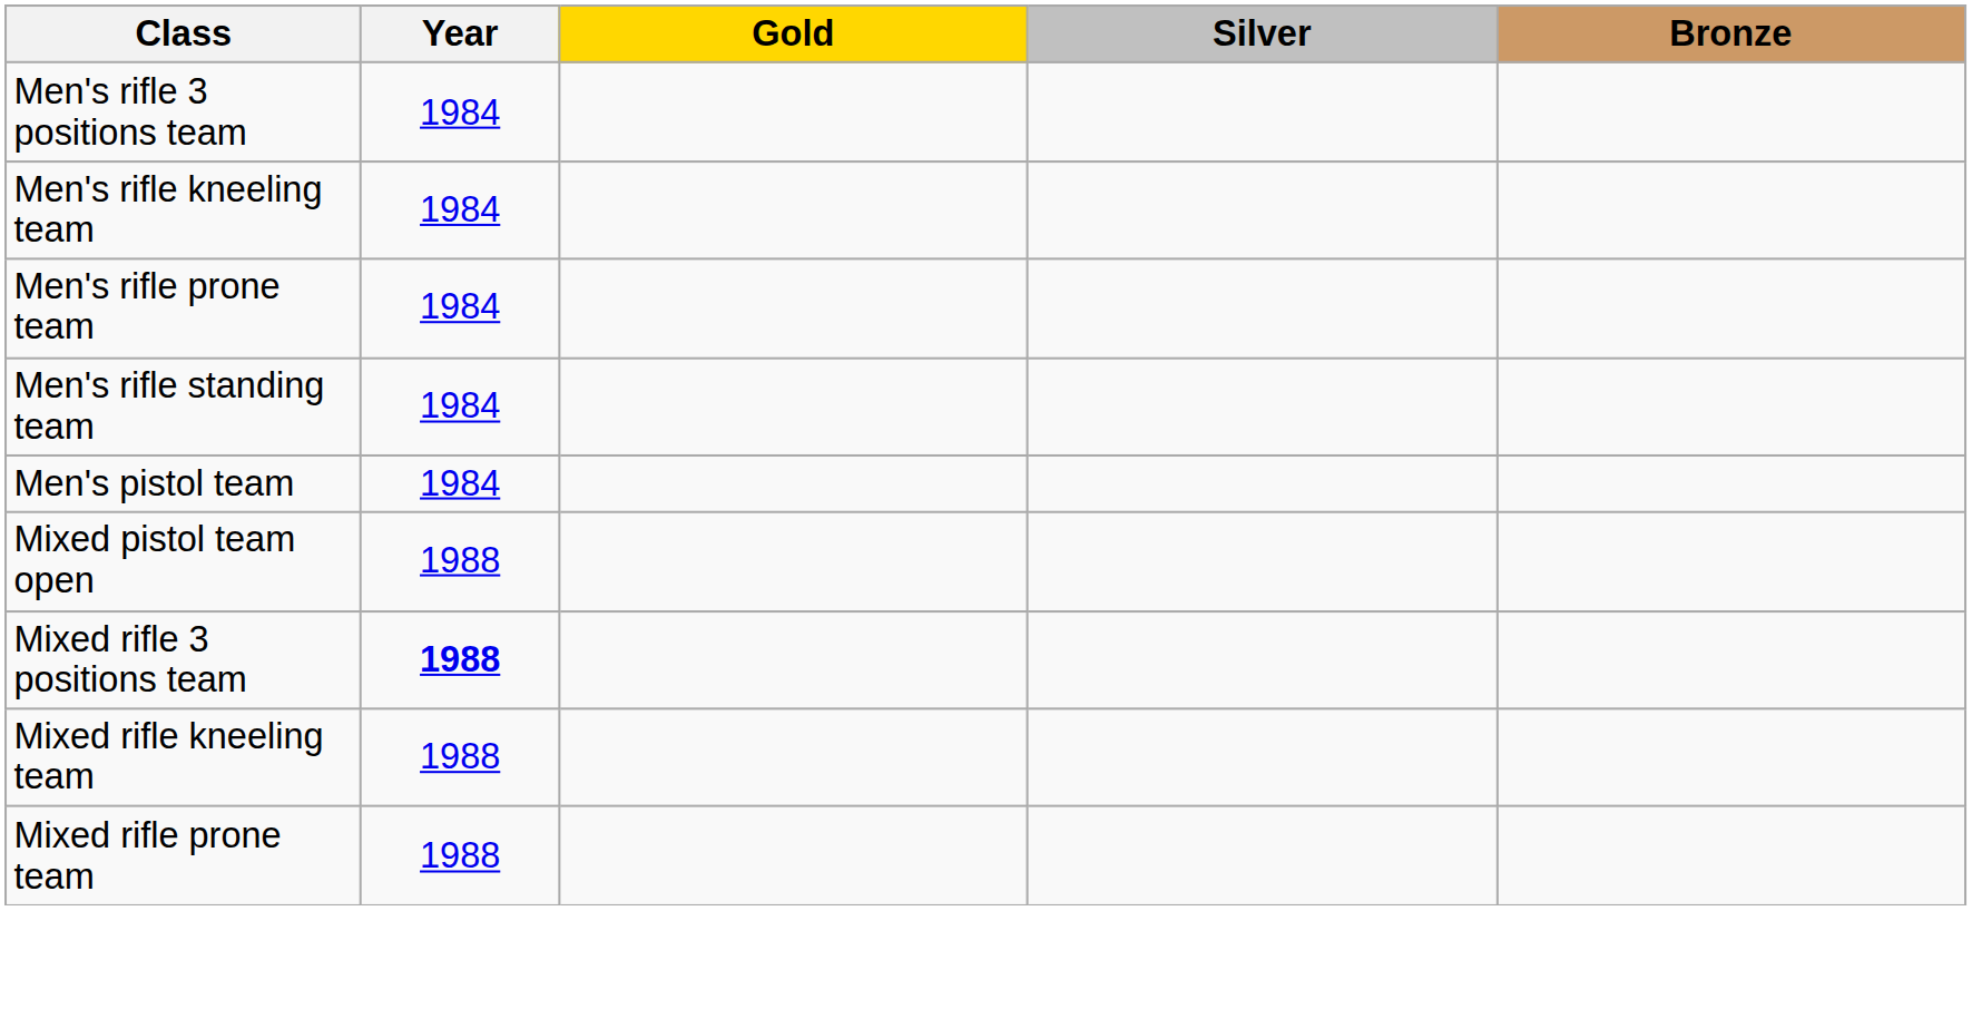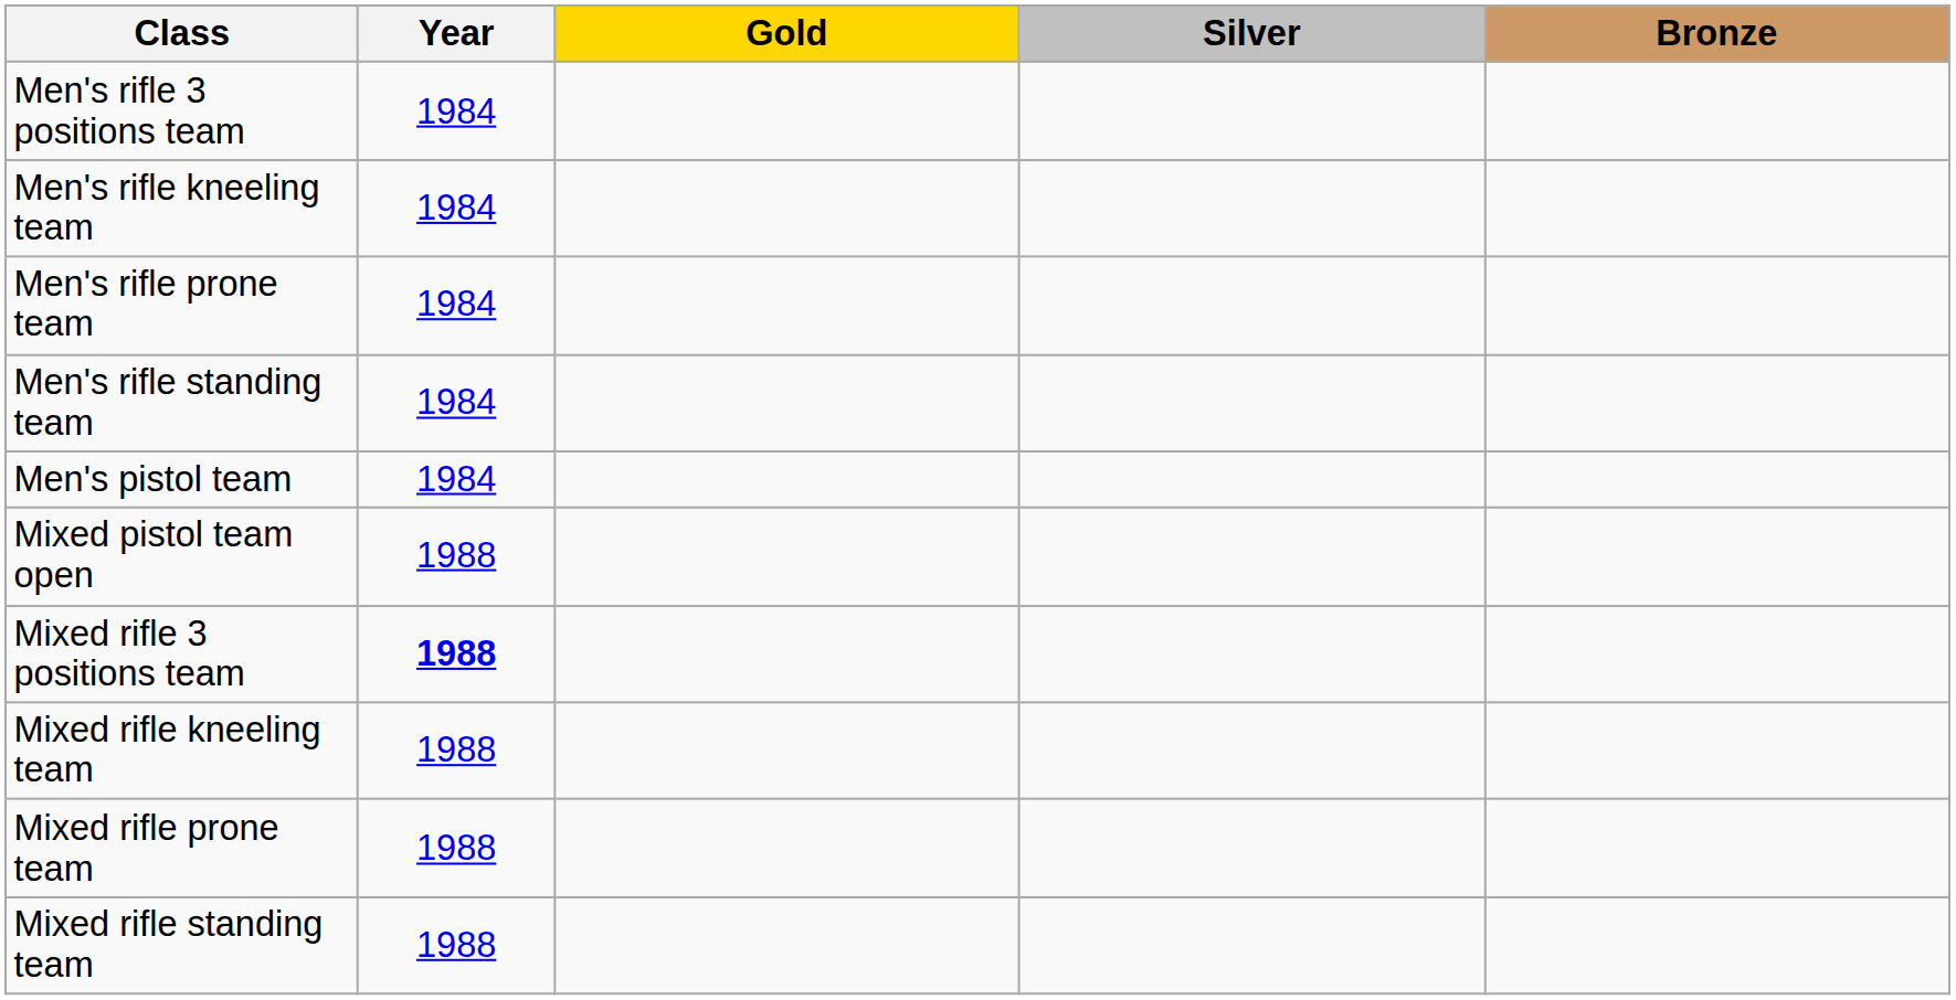+ row: Mixed rifle standing team | 1988
